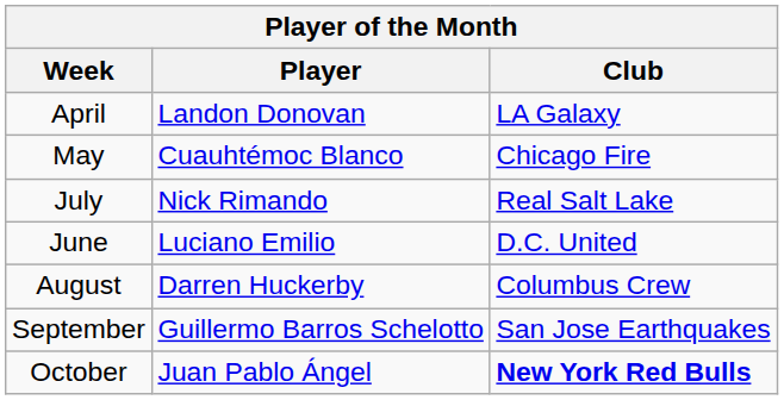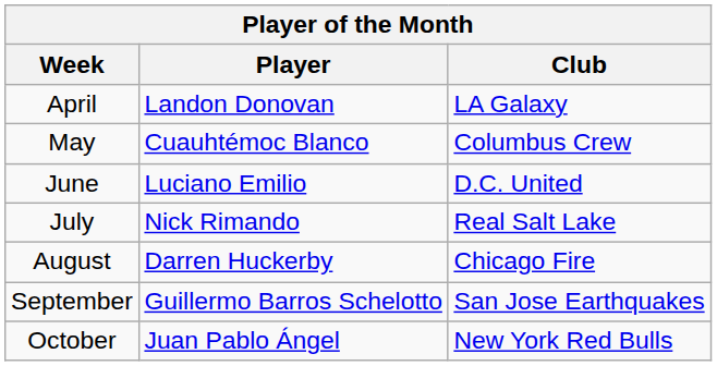May | Club: Chicago Fire -> Columbus Crew
rows swapped: June <-> July
August | Club: Columbus Crew -> Chicago Fire
October | Club: bold -> normal
